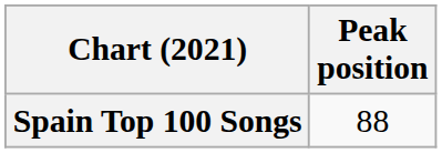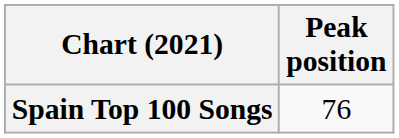Spain Top 100 Songs | Peak position: 88 -> 76
